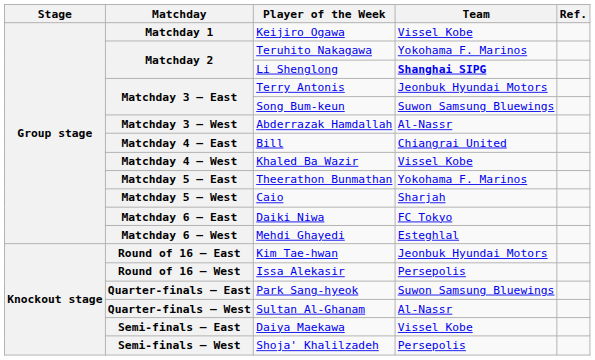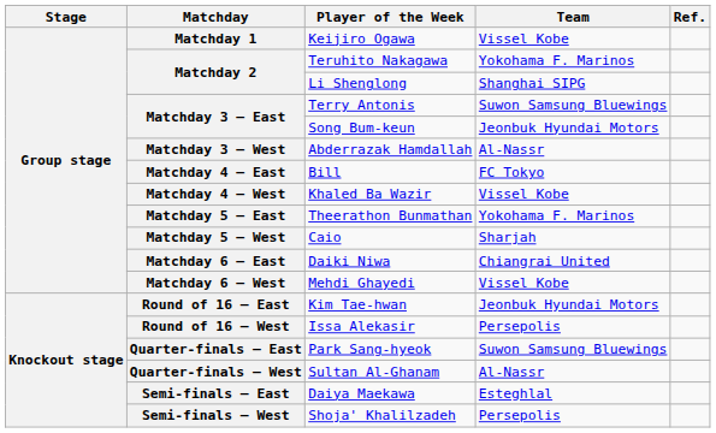Li Shenglong | Team: bold -> normal
Terry Antonis | Team: Jeonbuk Hyundai Motors -> Suwon Samsung Bluewings
Song Bum-keun | Team: Suwon Samsung Bluewings -> Jeonbuk Hyundai Motors
Bill | Team: Chiangrai United -> FC Tokyo
Daiki Niwa | Team: FC Tokyo -> Chiangrai United
Mehdi Ghayedi | Team: Esteghlal -> Vissel Kobe
Daiya Maekawa | Team: Vissel Kobe -> Esteghlal
